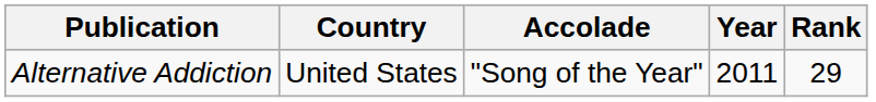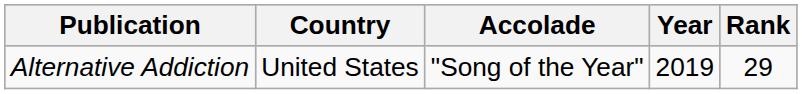Alternative Addiction | Year: 2011 -> 2019
